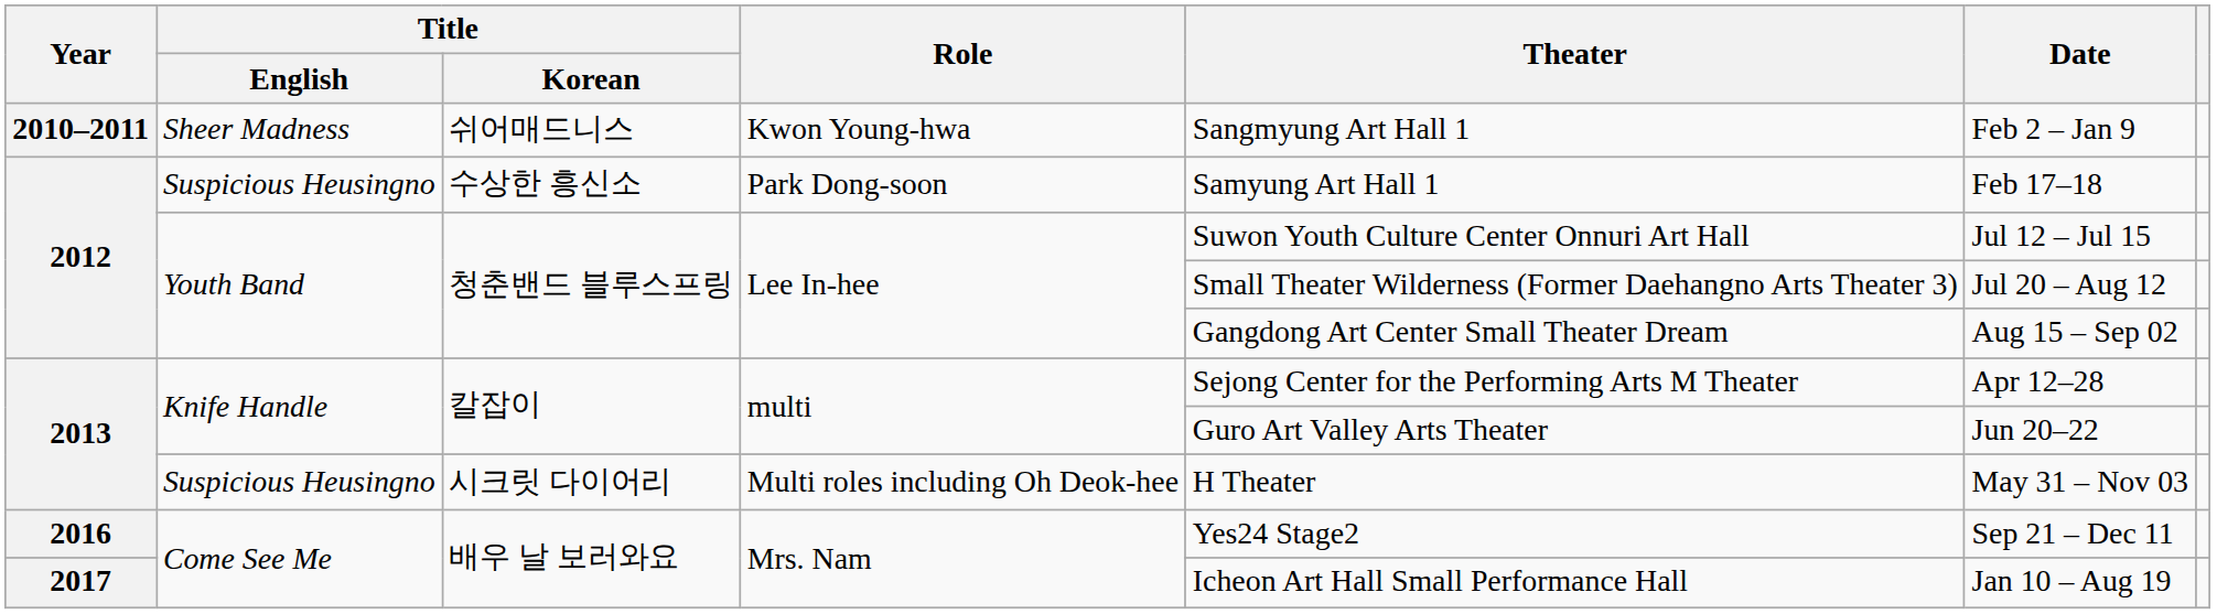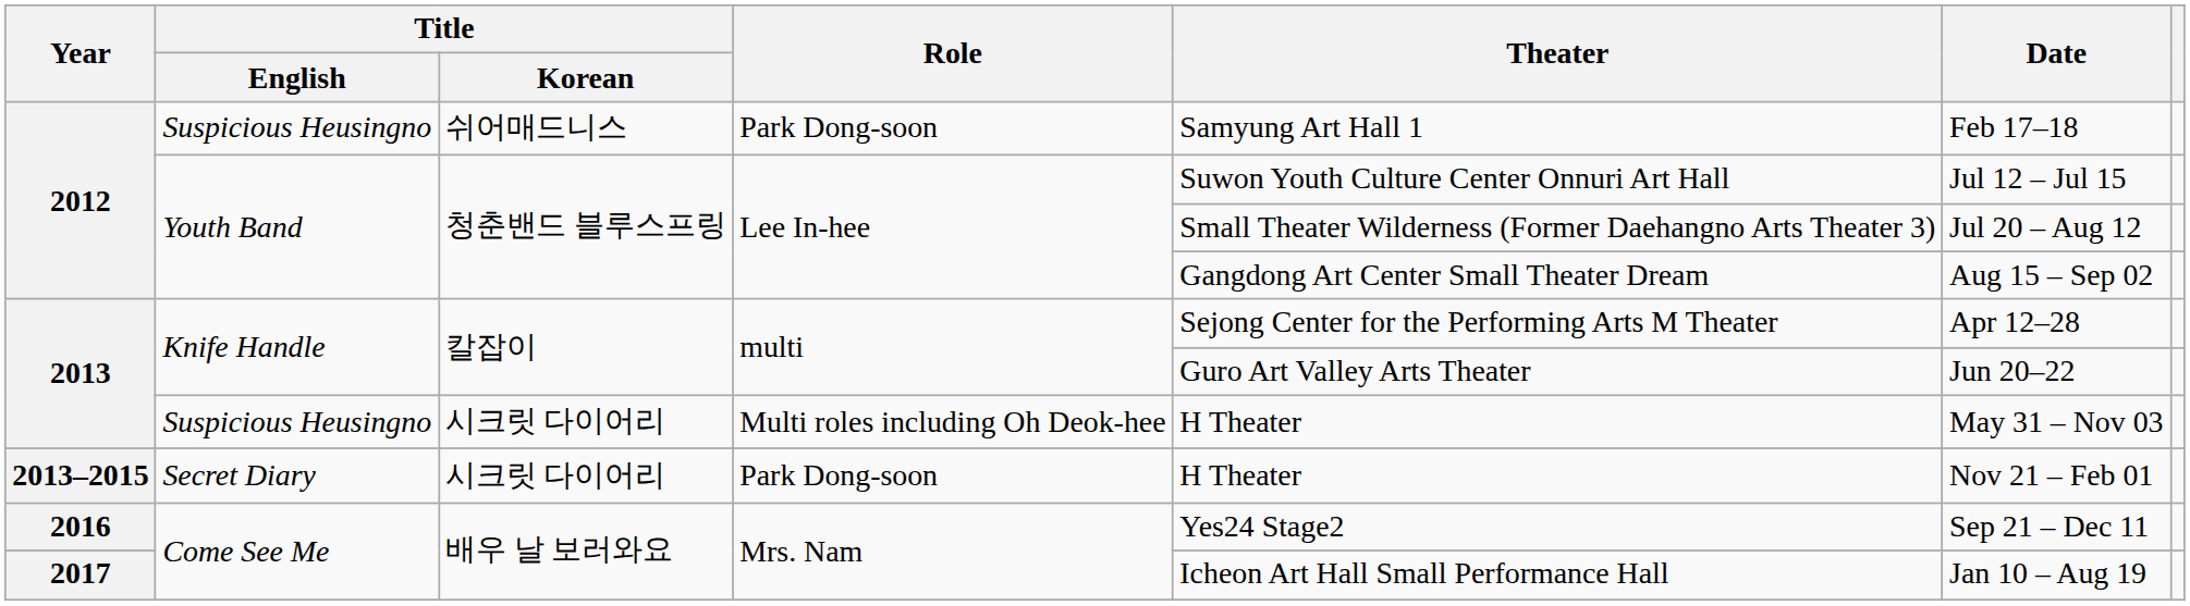- row: 2010–2011 | Sheer Madness | 쉬어매드니스 | Kwon Young-hwa | Sangmyung Art Hall 1 | Feb 2 – Jan 9
2012 / Suspicious Heusingno | Title / Korean: 수상한 흥신소 -> 쉬어매드니스
+ row: 2013–2015 | Secret Diary | 시크릿 다이어리 | Park Dong-soon | H Theater | Nov 21 – Feb 01
